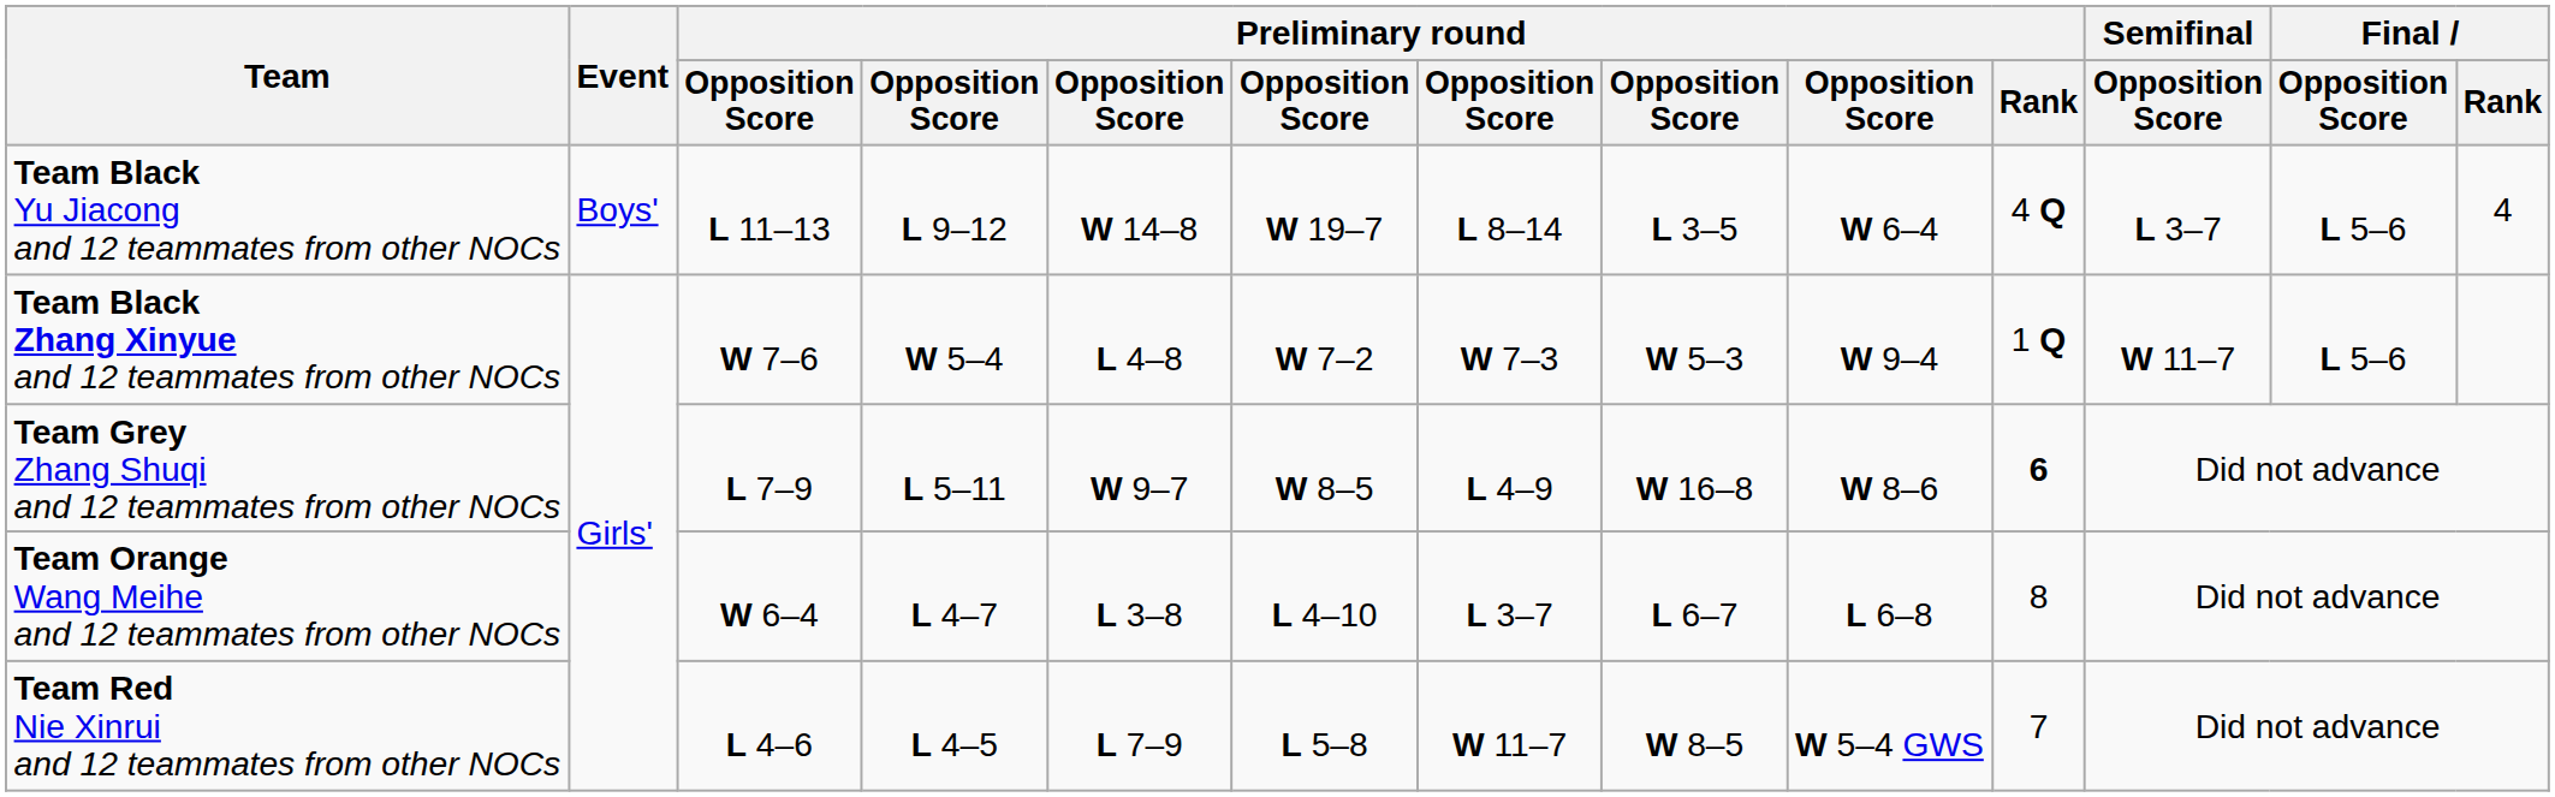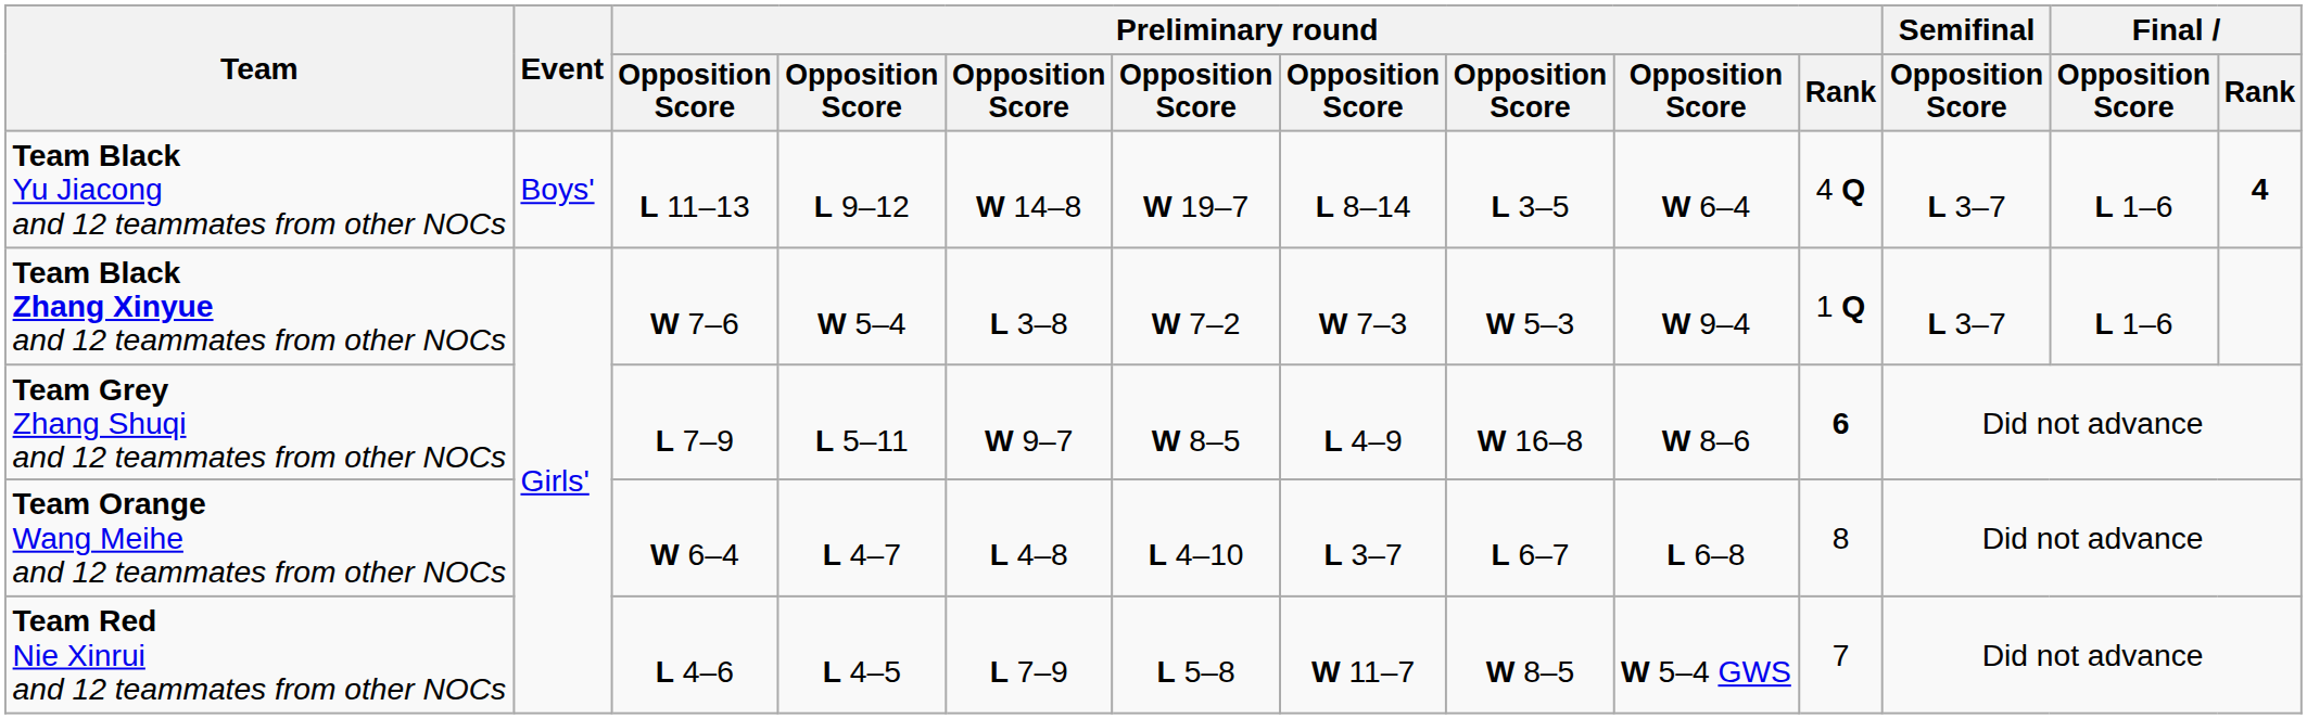Team Black Yu Jiacong and 12 teammates from other NOCs | Final / Opposition Score: L 5–6 -> L 1–6
Team Black Yu Jiacong and 12 teammates from other NOCs | Final / Rank: normal -> bold
Team Black Zhang Xinyue and 12 teammates from other NOCs | column 5: L 4–8 -> L 3–8
Team Black Zhang Xinyue and 12 teammates from other NOCs | Semifinal / Opposition Score: W 11–7 -> L 3–7
Team Black Zhang Xinyue and 12 teammates from other NOCs | Final / Opposition Score: L 5–6 -> L 1–6
Team Orange Wang Meihe and 12 teammates from other NOCs | column 5: L 3–8 -> L 4–8
